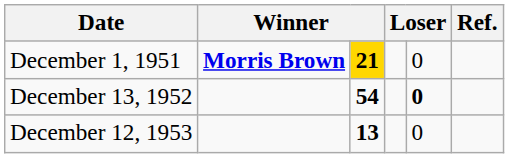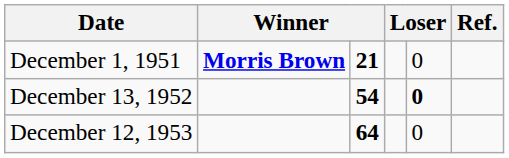December 1, 1951 | column 3: gold background -> no background
December 12, 1953 | column 3: 13 -> 64
